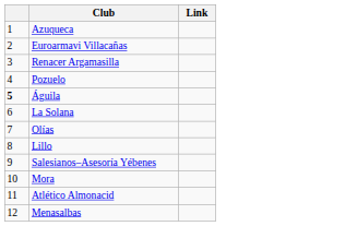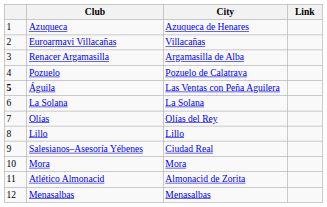+ column: City | Azuqueca de Henares | Villacañas | Argamasilla de Alba | Pozuelo de Calatrava | Las Ventas con Peña Aguilera | La Solana | Olías del Rey | Lillo | Ciudad Real | Mora | Almonacid de Zorita | Menasalbas
